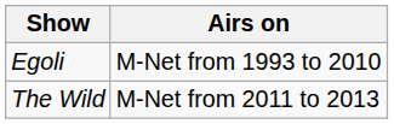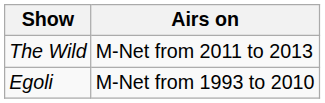rows swapped: Egoli <-> The Wild
